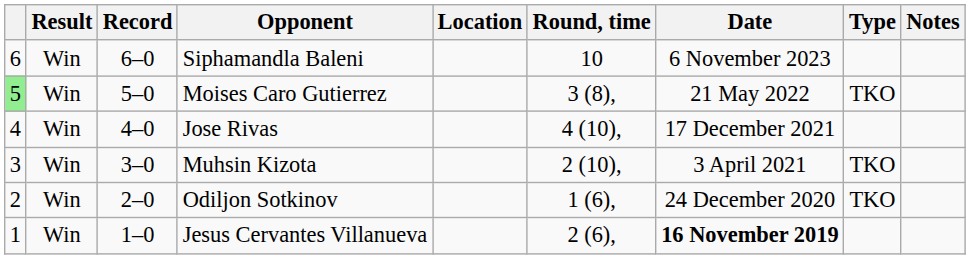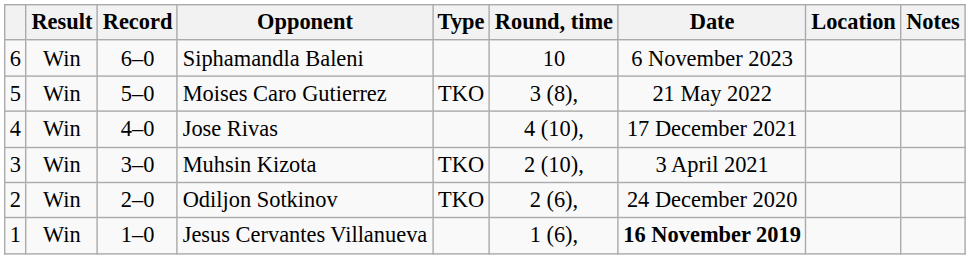columns swapped: Type <-> Location
Moises Caro Gutierrez | column 1: lightgreen background -> no background
Odiljon Sotkinov | Round, time: 1 (6), -> 2 (6),
Jesus Cervantes Villanueva | Round, time: 2 (6), -> 1 (6),
